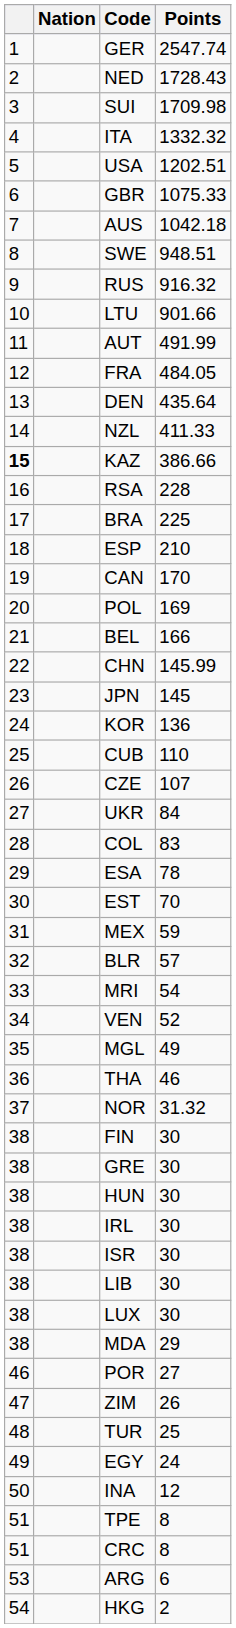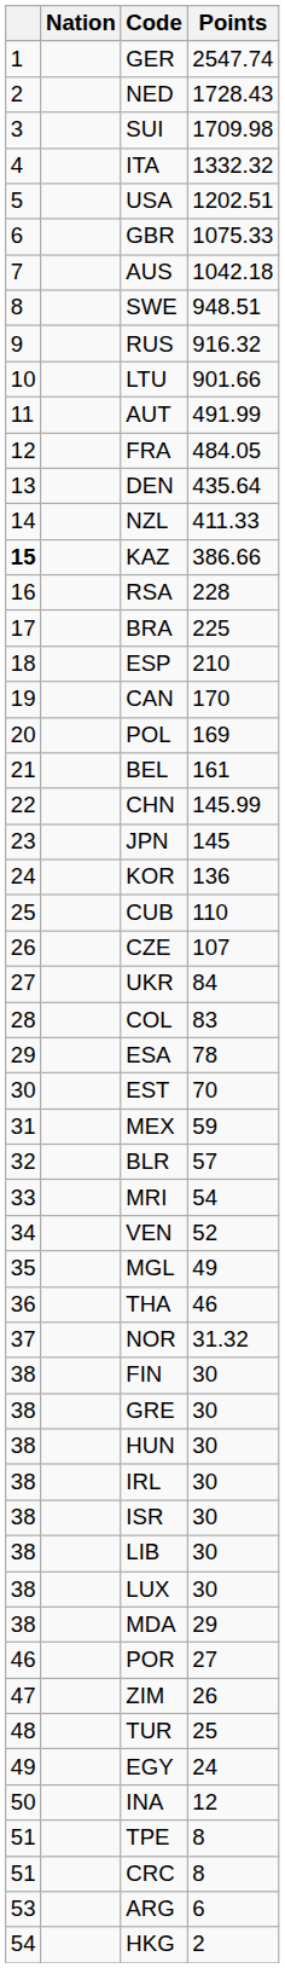BEL | Points: 166 -> 161
